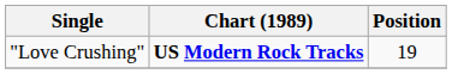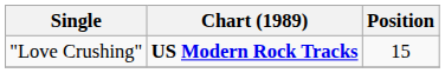"Love Crushing" | Position: 19 -> 15
